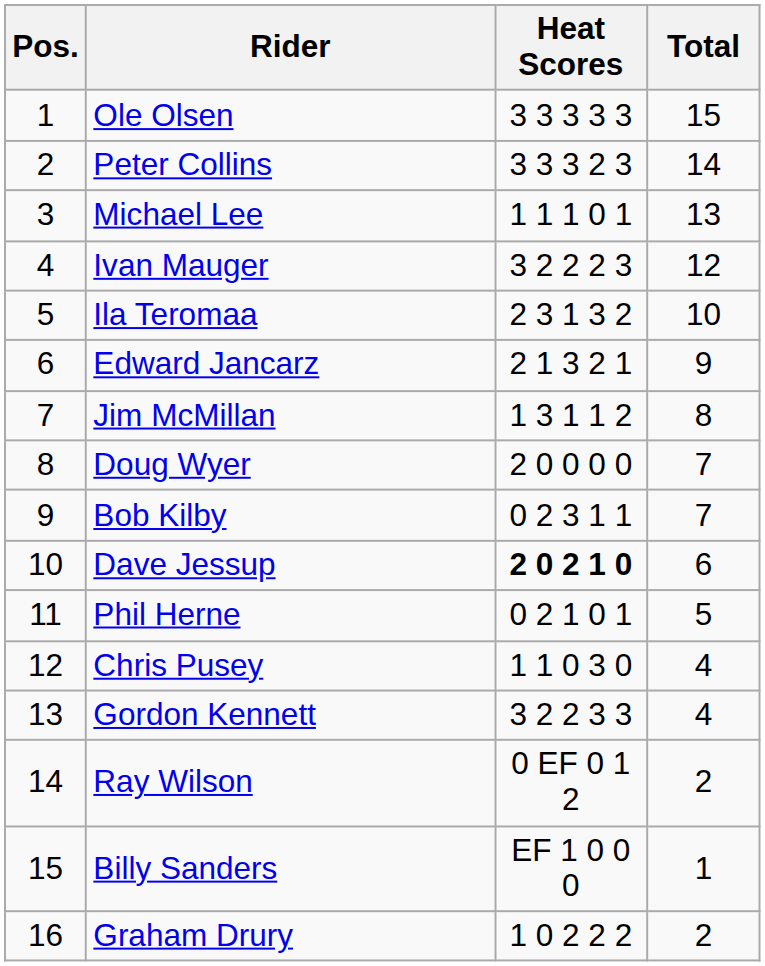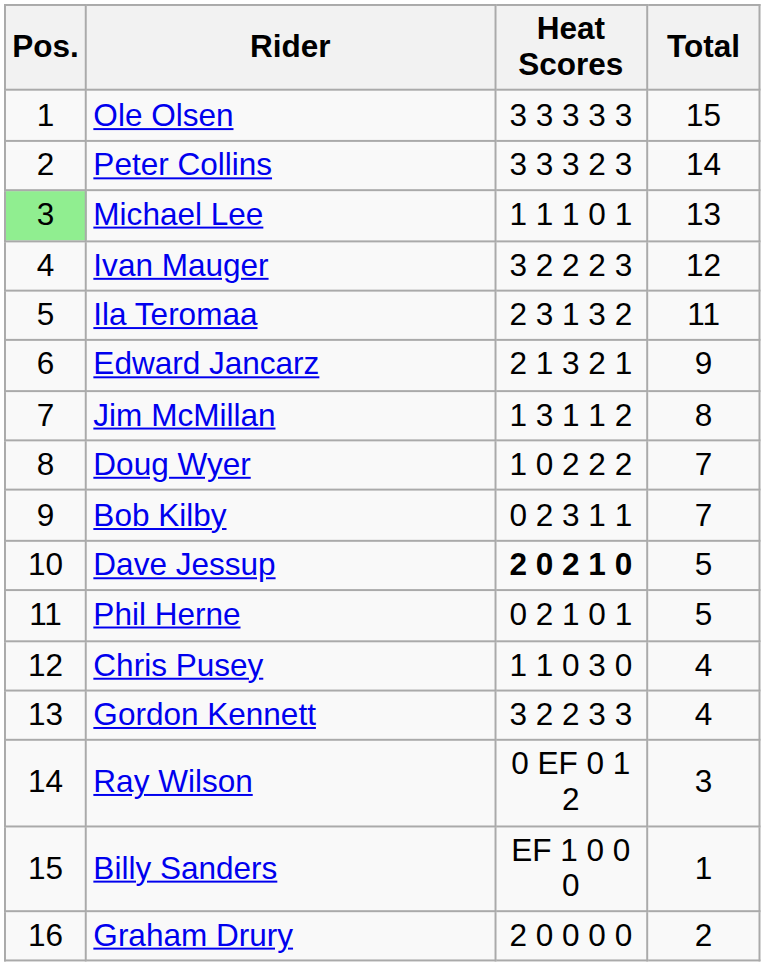Michael Lee | Pos.: no background -> lightgreen background
Ila Teromaa | Total: 10 -> 11
Doug Wyer | Heat Scores: 2 0 0 0 0 -> 1 0 2 2 2
Dave Jessup | Total: 6 -> 5
Ray Wilson | Total: 2 -> 3
Graham Drury | Heat Scores: 1 0 2 2 2 -> 2 0 0 0 0
